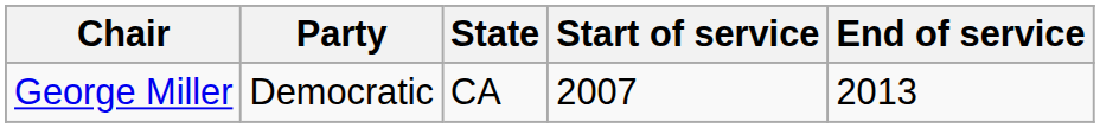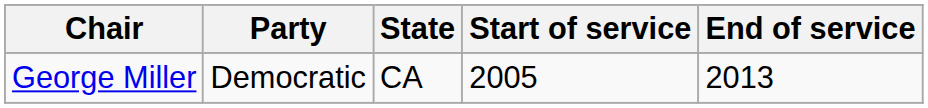George Miller | Start of service: 2007 -> 2005
